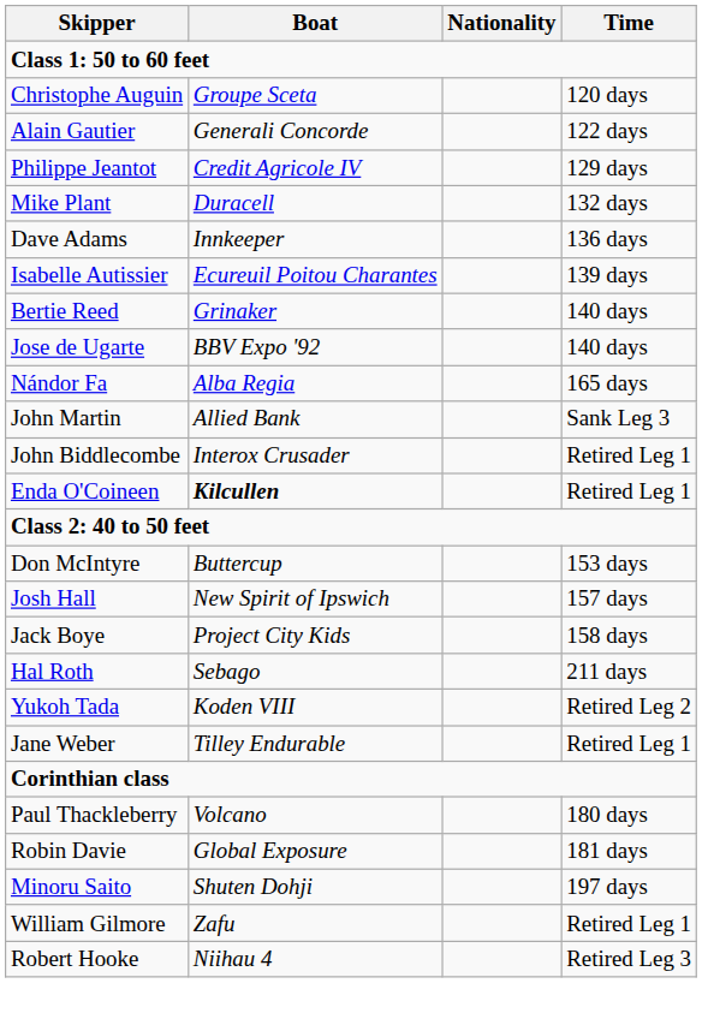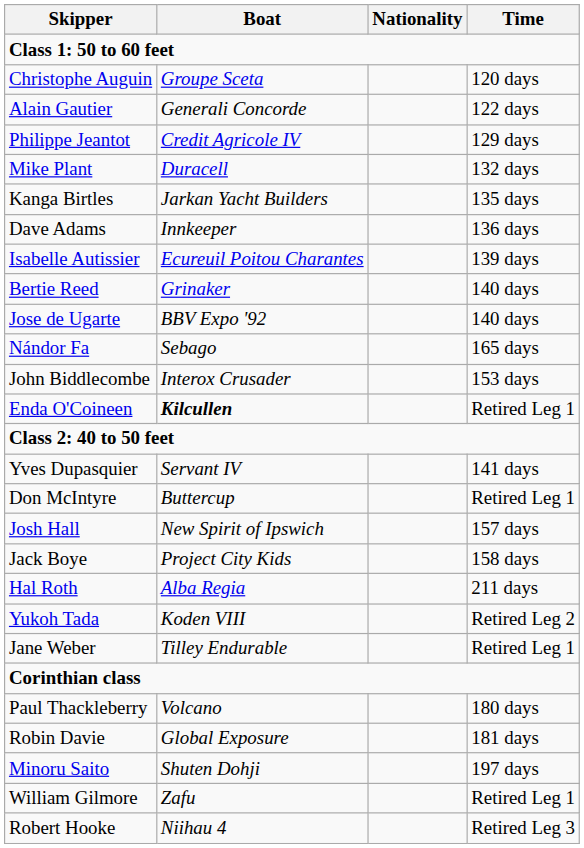+ row: Kanga Birtles | Jarkan Yacht Builders | 135 days
Nándor Fa | Boat: Alba Regia -> Sebago
- row: John Martin | Allied Bank | Sank Leg 3
John Biddlecombe | Time: Retired Leg 1 -> 153 days
+ row: Yves Dupasquier | Servant IV | 141 days
Don McIntyre | Time: 153 days -> Retired Leg 1
Hal Roth | Boat: Sebago -> Alba Regia
